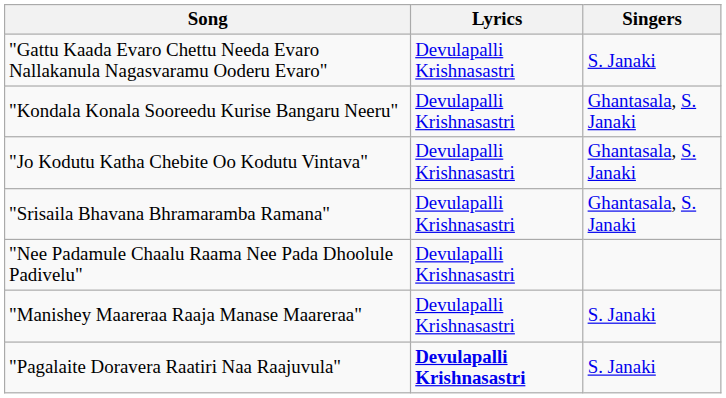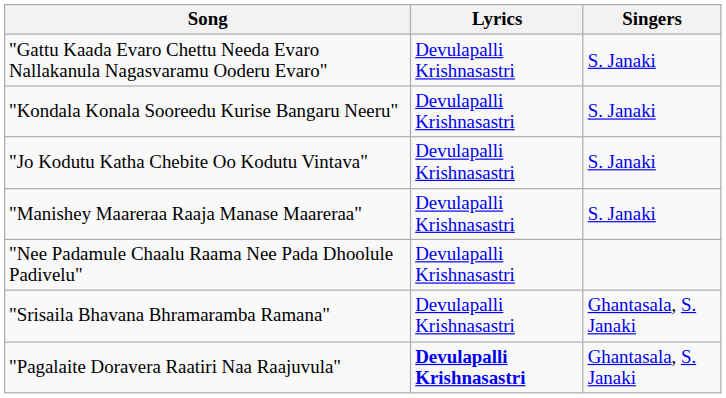"Kondala Konala Sooreedu Kurise Bangaru Neeru" | Singers: Ghantasala, S. Janaki -> S. Janaki
"Jo Kodutu Katha Chebite Oo Kodutu Vintava" | Singers: Ghantasala, S. Janaki -> S. Janaki
rows swapped: "Manishey Maareraa Raaja Manase Maareraa" <-> "Srisaila Bhavana Bhramaramba Ramana"
"Pagalaite Doravera Raatiri Naa Raajuvula" | Singers: S. Janaki -> Ghantasala, S. Janaki
